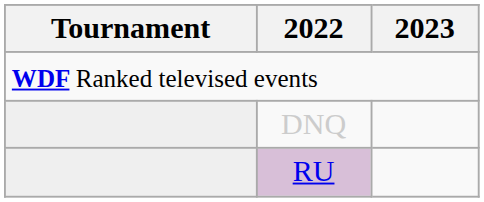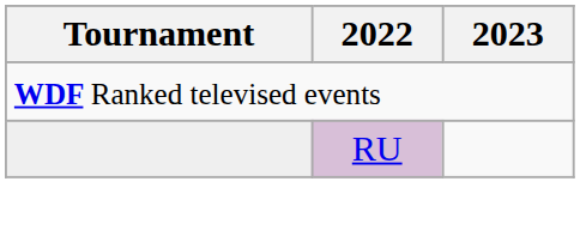- row: DNQ
